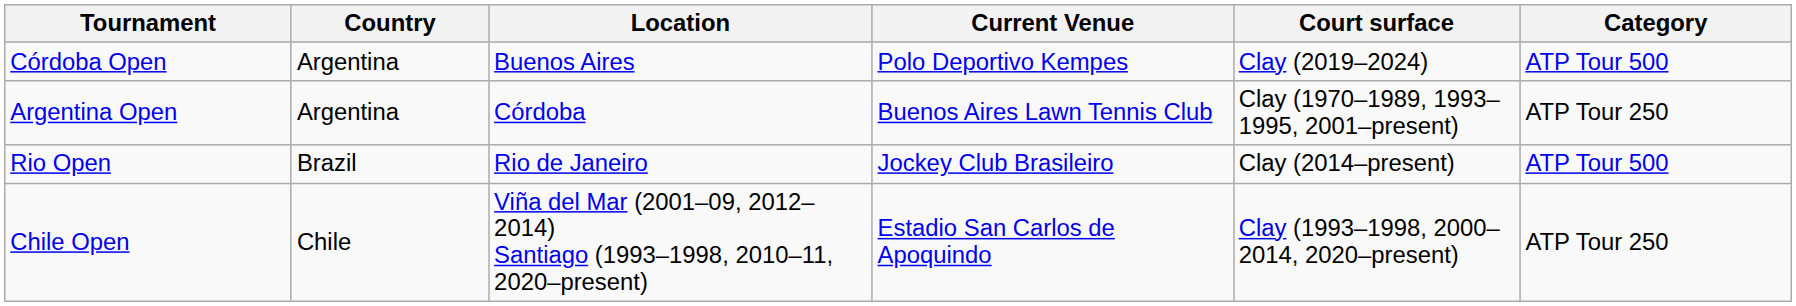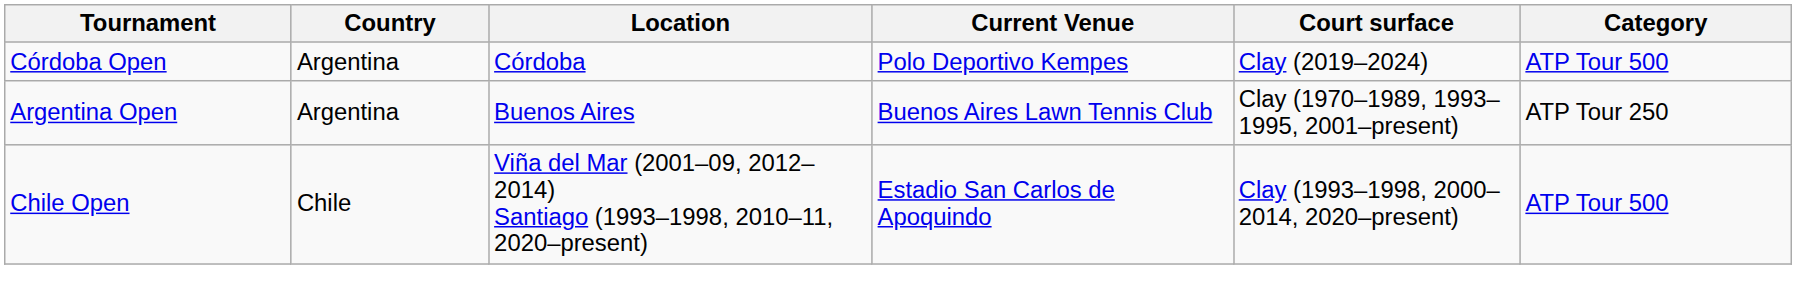Córdoba Open | Location: Buenos Aires -> Córdoba
Argentina Open | Location: Córdoba -> Buenos Aires
- row: Rio Open | Brazil | Rio de Janeiro | Jockey Club Brasileiro | Clay (2014–present) | ATP Tour 500
Chile Open | Category: ATP Tour 250 -> ATP Tour 500
